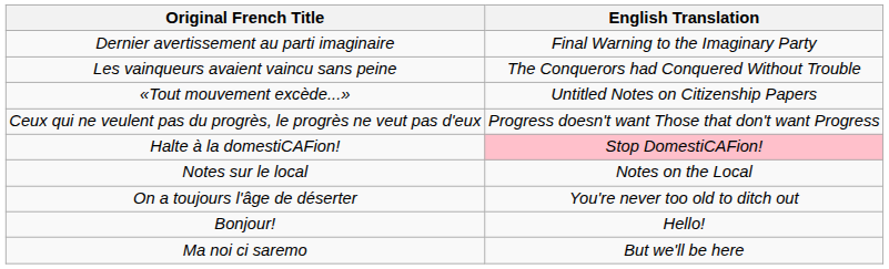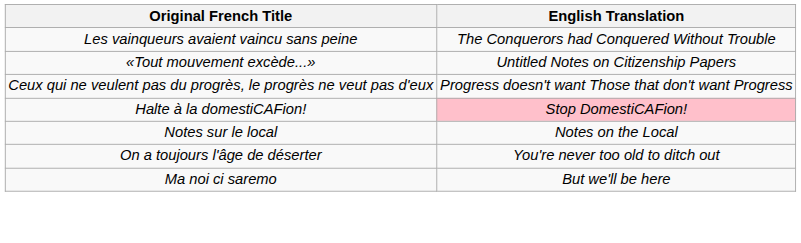- row: Dernier avertissement au parti imaginaire | Final Warning to the Imaginary Party
- row: Bonjour! | Hello!
